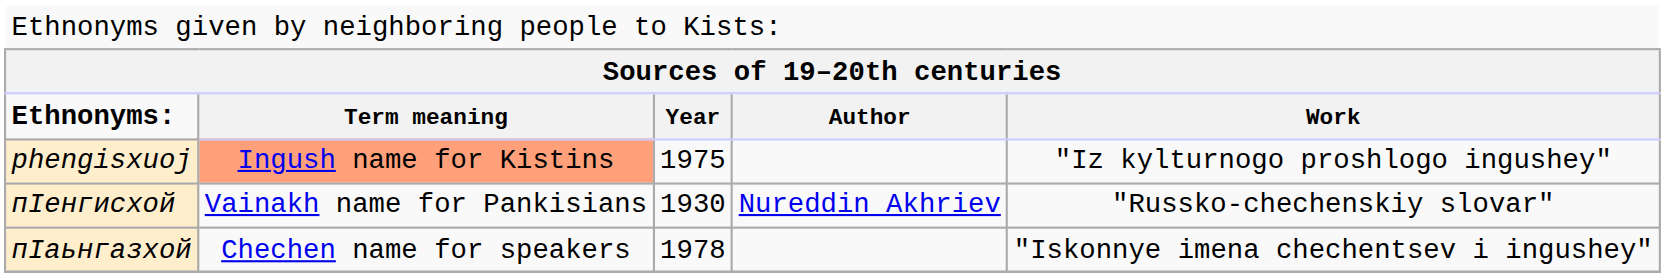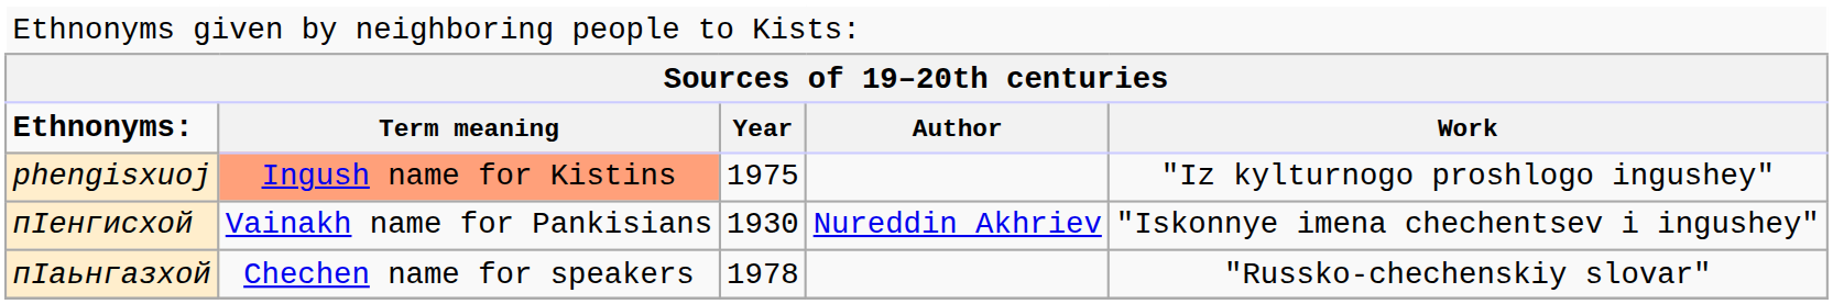пӀенгисхой | column 5: "Russko-chechenskiy slovar" -> "Iskonnye imena chechentsev i ingushey"
пӀаьнгазхой | column 5: "Iskonnye imena chechentsev i ingushey" -> "Russko-chechenskiy slovar"
